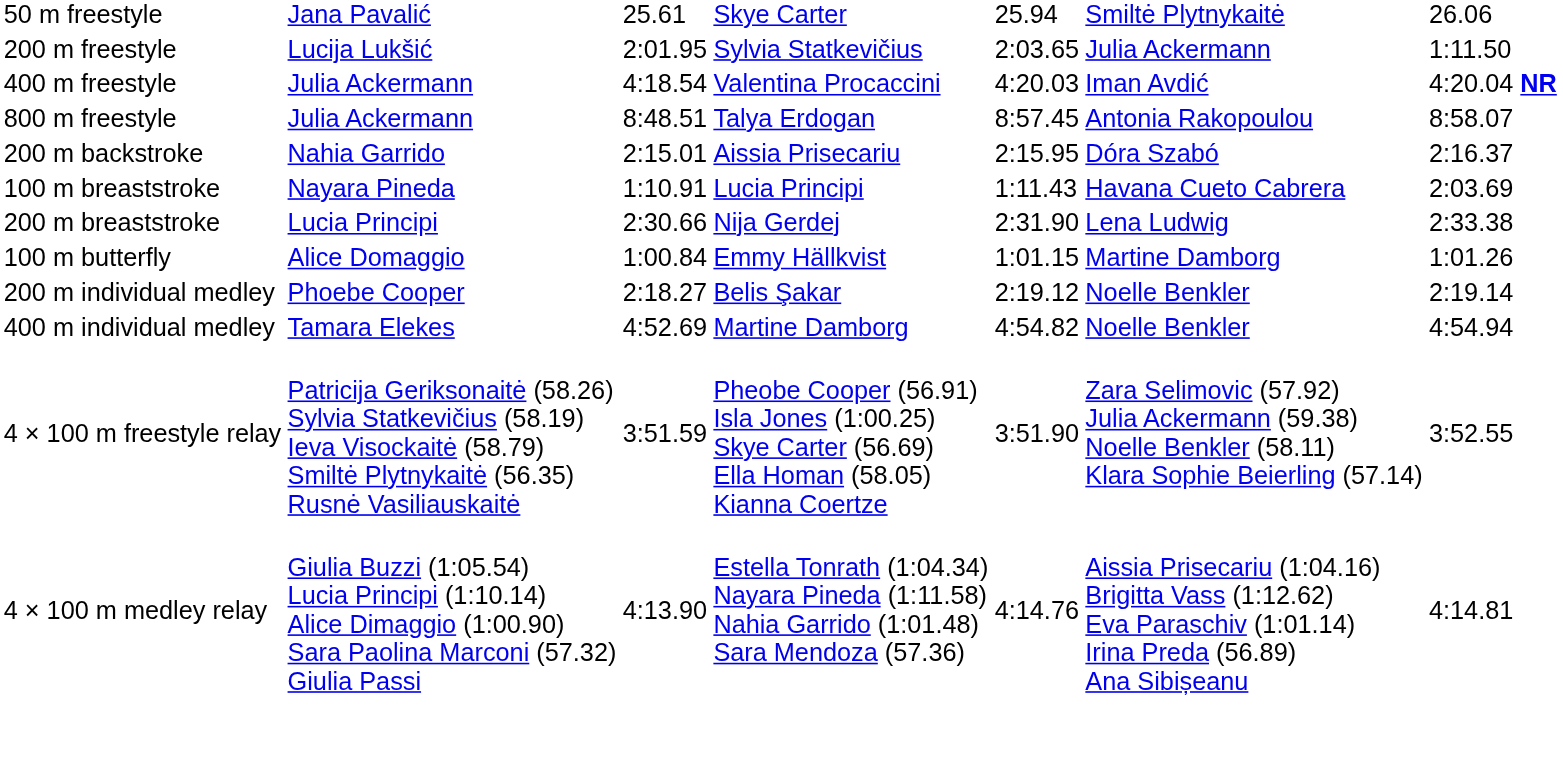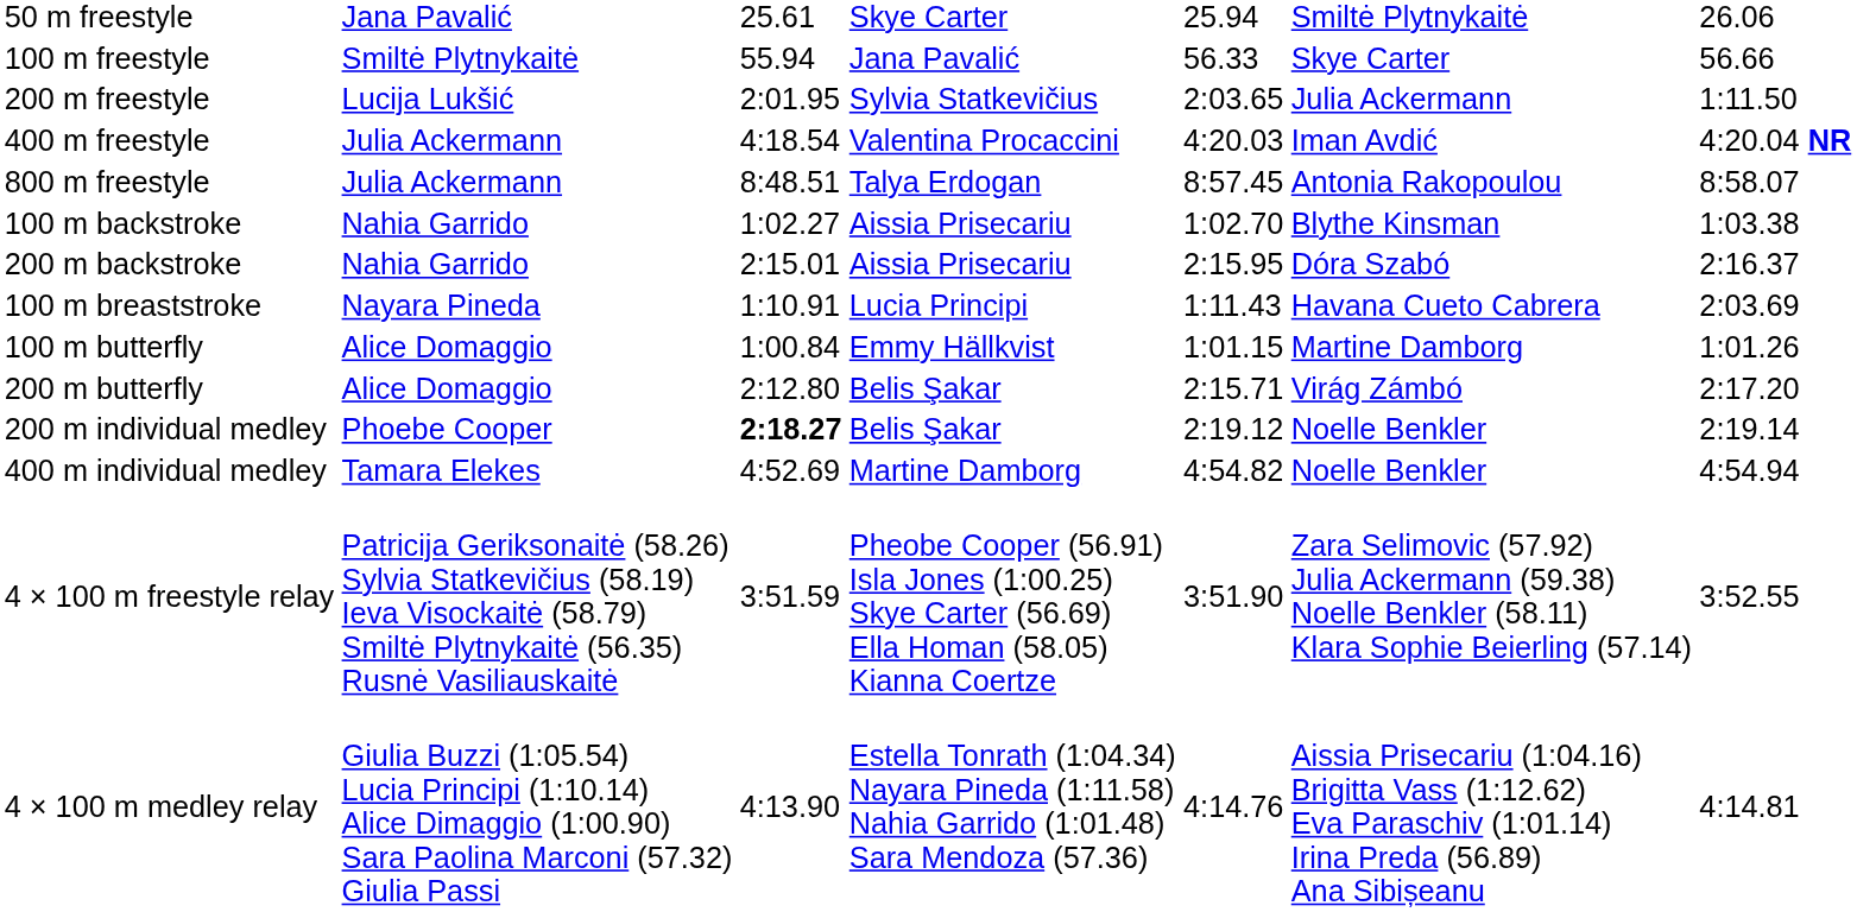+ row: 100 m freestyle | Smiltė Plytnykaitė | 55.94 | Jana Pavalić | 56.33 | Skye Carter | 56.66
+ row: 100 m backstroke | Nahia Garrido | 1:02.27 | Aissia Prisecariu | 1:02.70 | Blythe Kinsman | 1:03.38
- row: 200 m breaststroke | Lucia Principi | 2:30.66 | Nija Gerdej | 2:31.90 | Lena Ludwig | 2:33.38
+ row: 200 m butterfly | Alice Domaggio | 2:12.80 | Belis Şakar | 2:15.71 | Virág Zámbó | 2:17.20
200 m individual medley | column 3: normal -> bold
